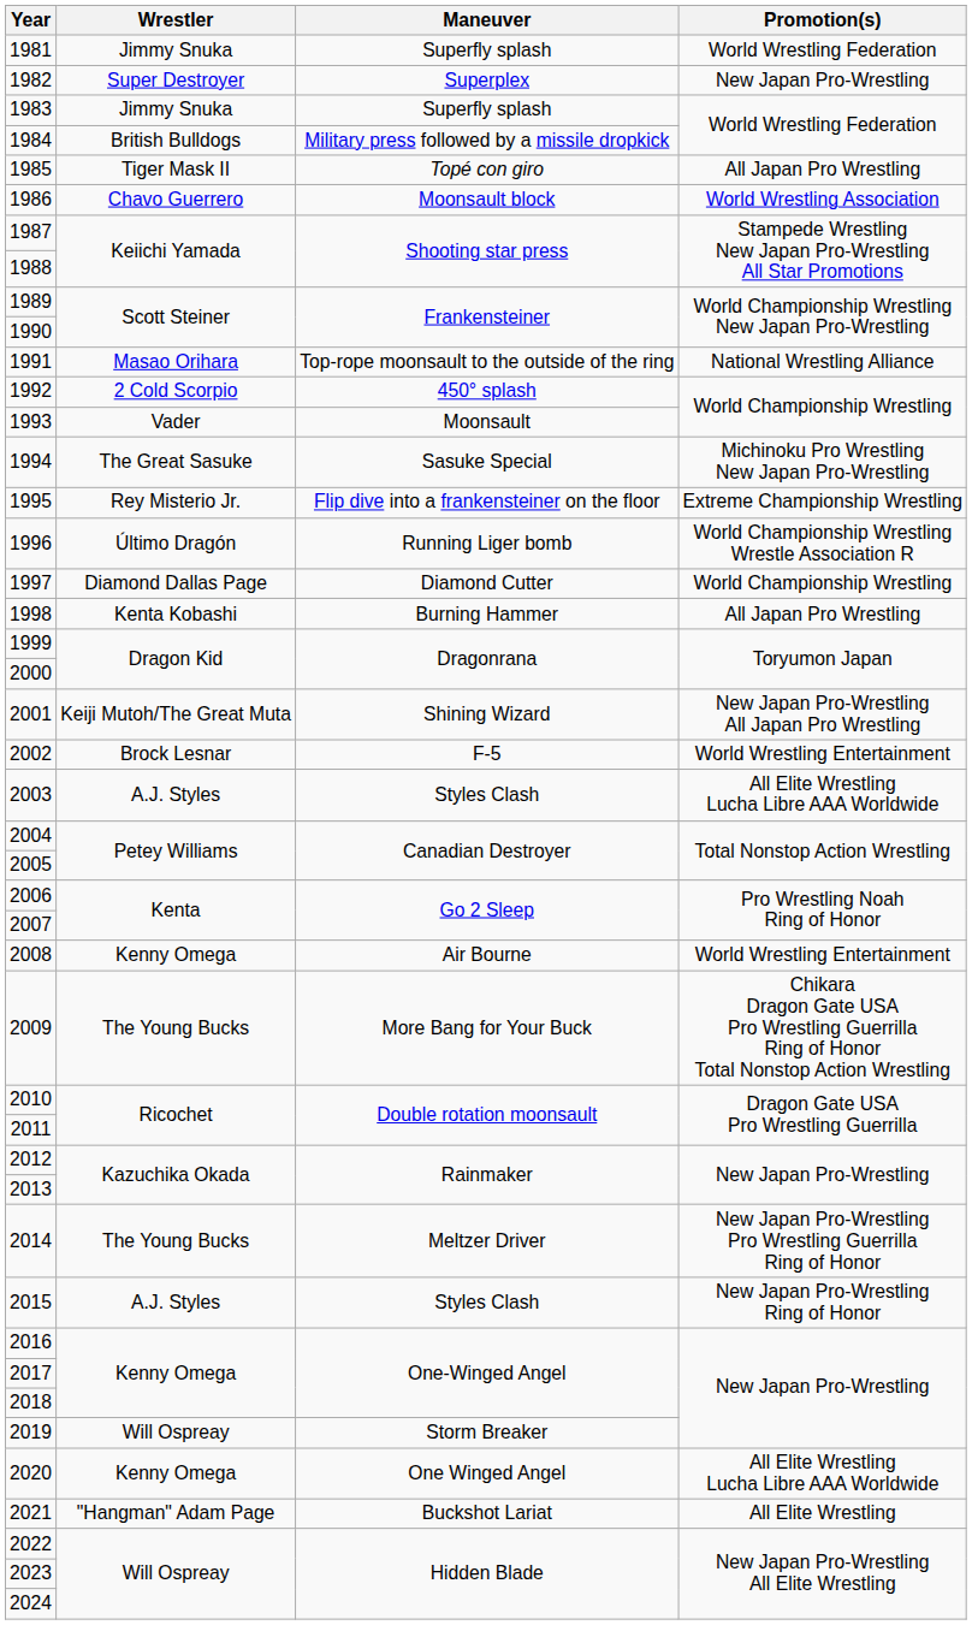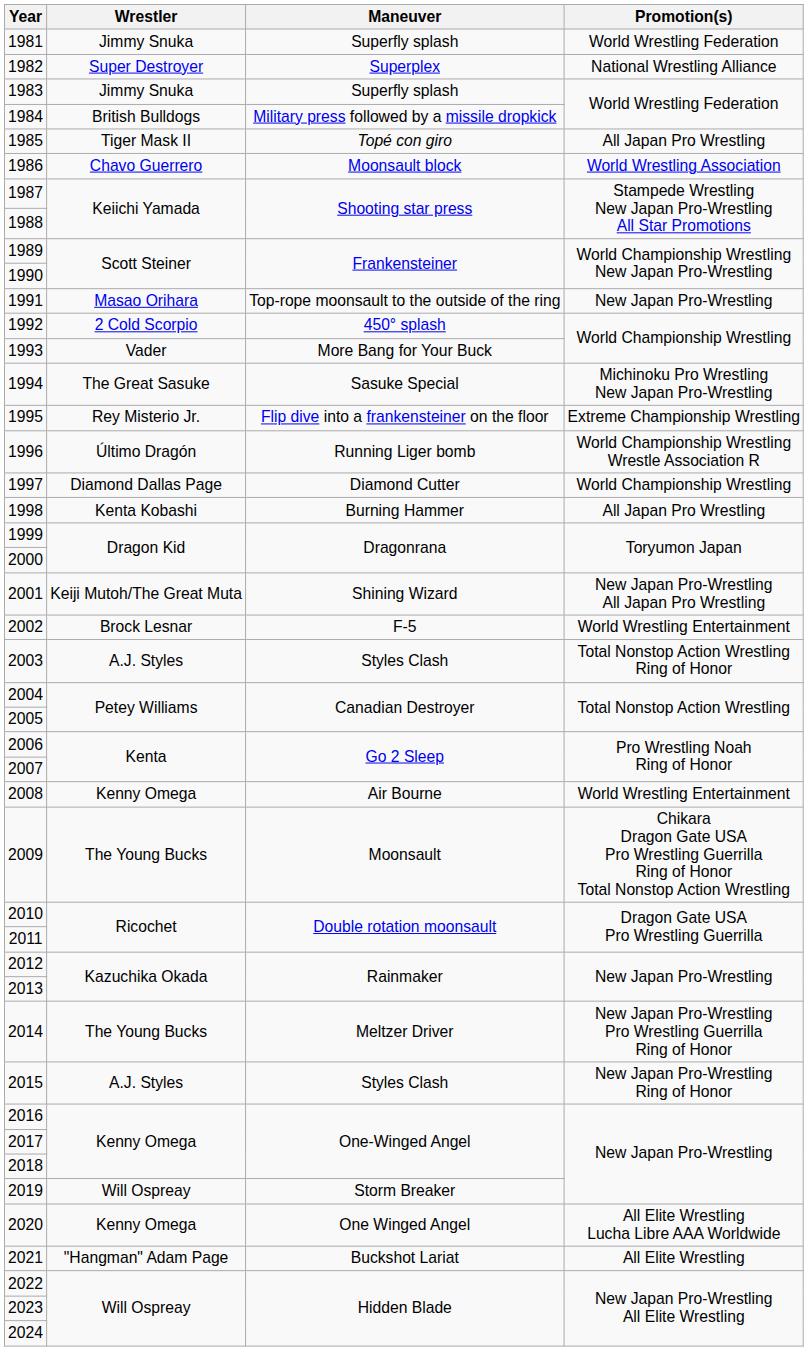1982 | Promotion(s): New Japan Pro-Wrestling -> National Wrestling Alliance
1991 | Promotion(s): National Wrestling Alliance -> New Japan Pro-Wrestling
1993 | Maneuver: Moonsault -> More Bang for Your Buck
2003 | Promotion(s): All Elite Wrestling Lucha Libre AAA Worldwide -> Total Nonstop Action Wrestling Ring of Honor
2009 | Maneuver: More Bang for Your Buck -> Moonsault
